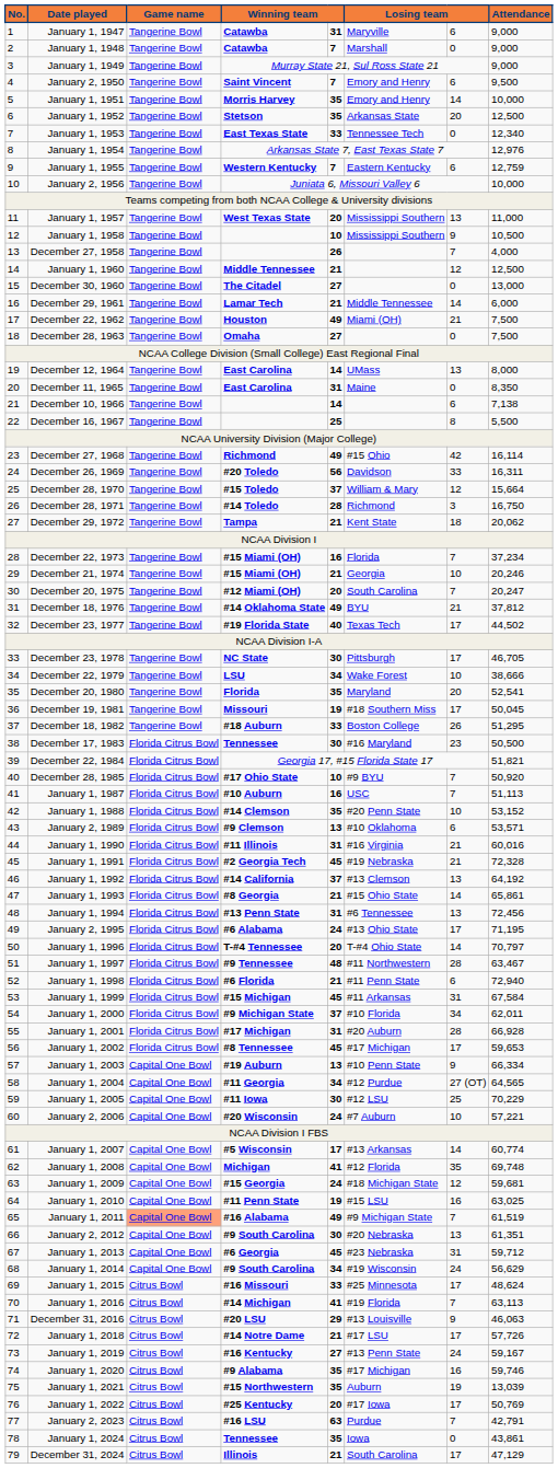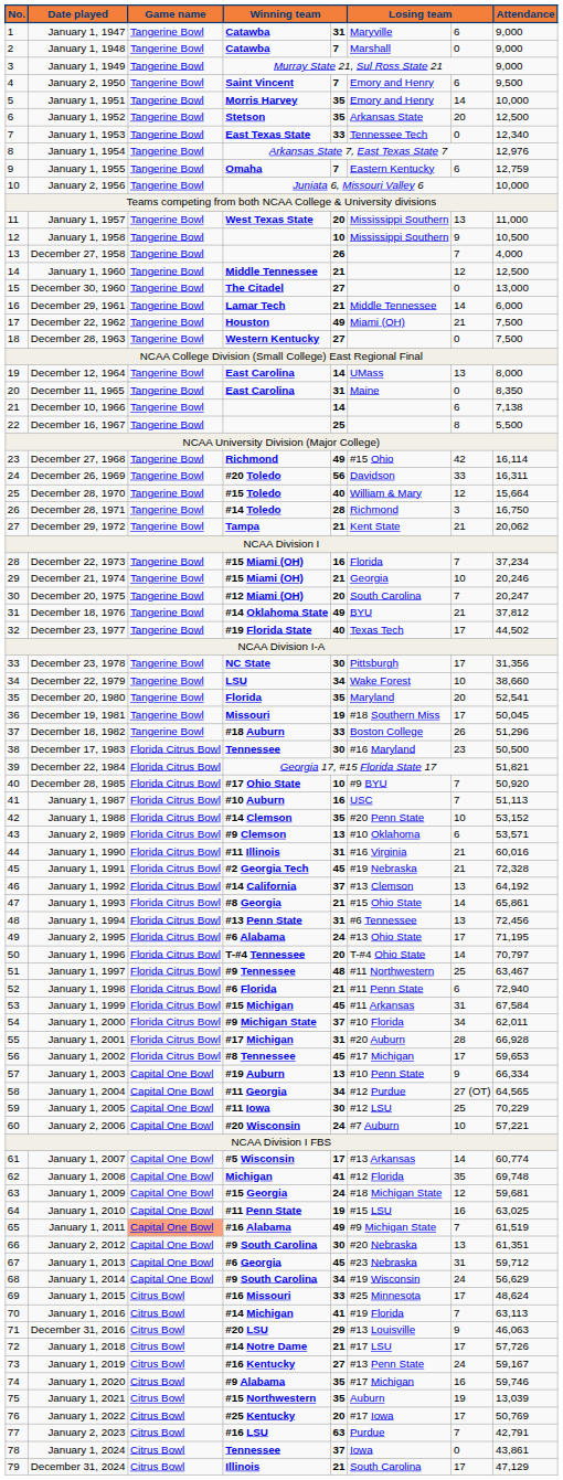January 1, 1955 | column 4: Western Kentucky -> Omaha
December 28, 1963 | column 4: Omaha -> Western Kentucky
December 28, 1970 | column 5: 37 -> 40
December 29, 1972 | column 7: 18 -> 21
December 23, 1978 | Attendance: 46,705 -> 31,356
December 22, 1979 | Attendance: 38,666 -> 38,660
December 18, 1982 | Attendance: 51,295 -> 51,296
January 1, 1997 | column 7: 28 -> 25
January 1, 2024 | column 5: 35 -> 37
